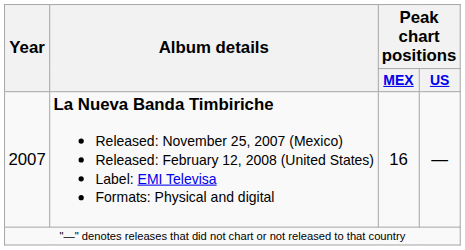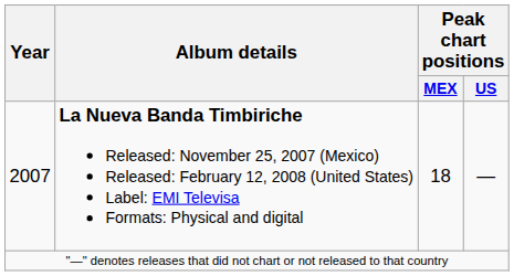2007 | Peak chart positions / MEX: 16 -> 18
